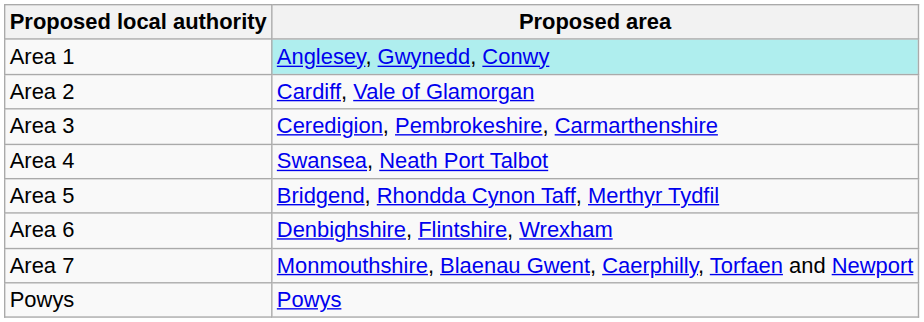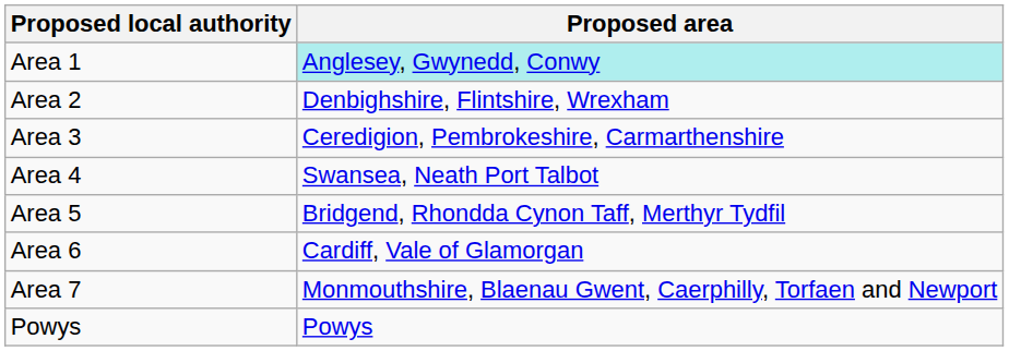Area 2 | Proposed area: Cardiff, Vale of Glamorgan -> Denbighshire, Flintshire, Wrexham
Area 6 | Proposed area: Denbighshire, Flintshire, Wrexham -> Cardiff, Vale of Glamorgan
